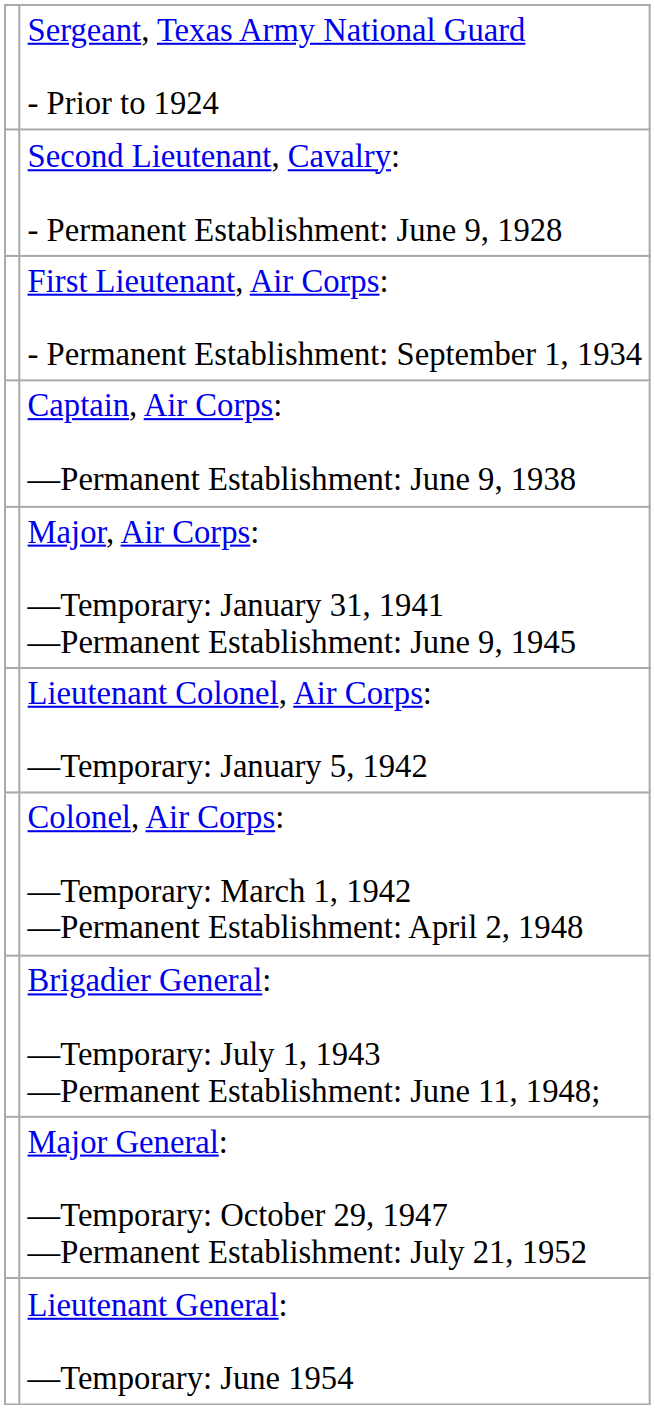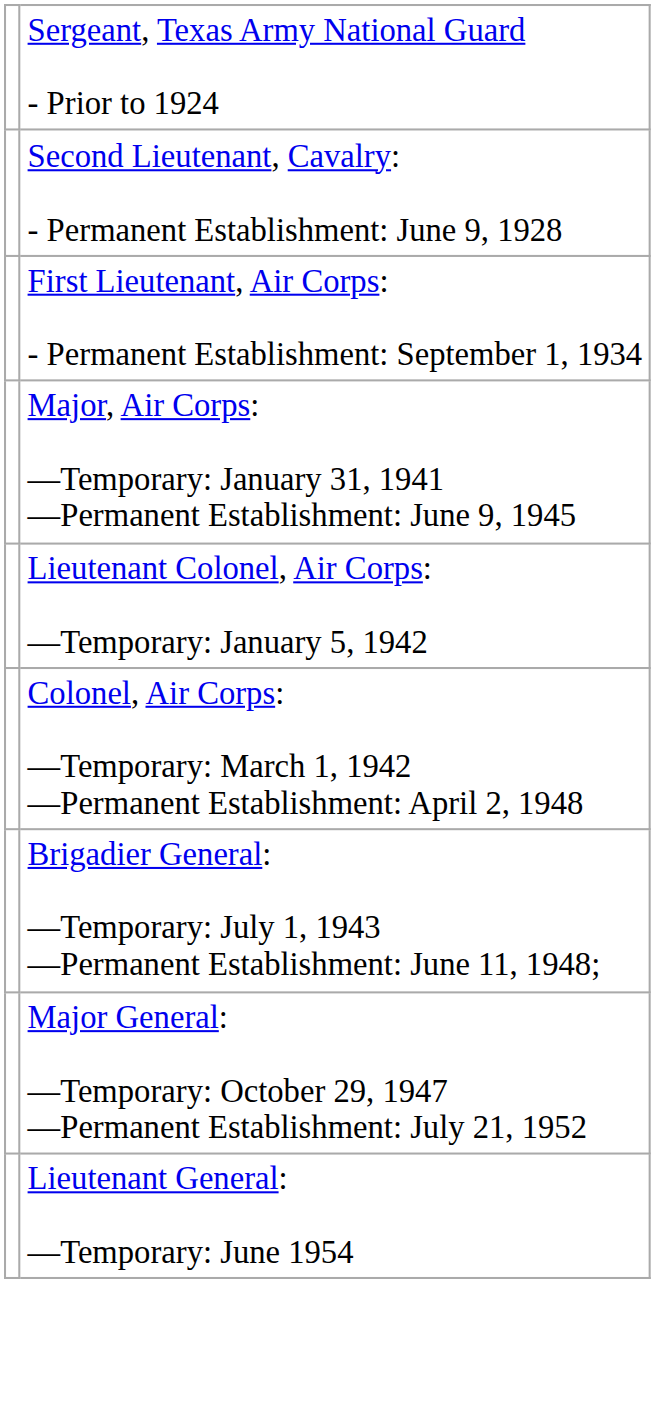- row: Captain, Air Corps: —Permanent Establishment: June 9, 1938
